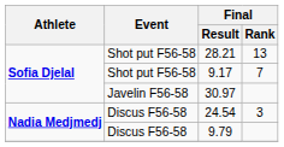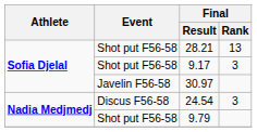9.17 | Final / Rank: 7 -> 3
9.79 | Event: Discus F56-58 -> Shot put F56-58
